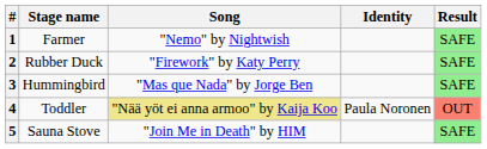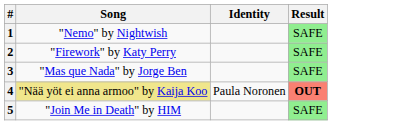- column: Stage name | Farmer | Rubber Duck | Hummingbird | Toddler | Sauna Stove
4 | Result: normal -> bold
